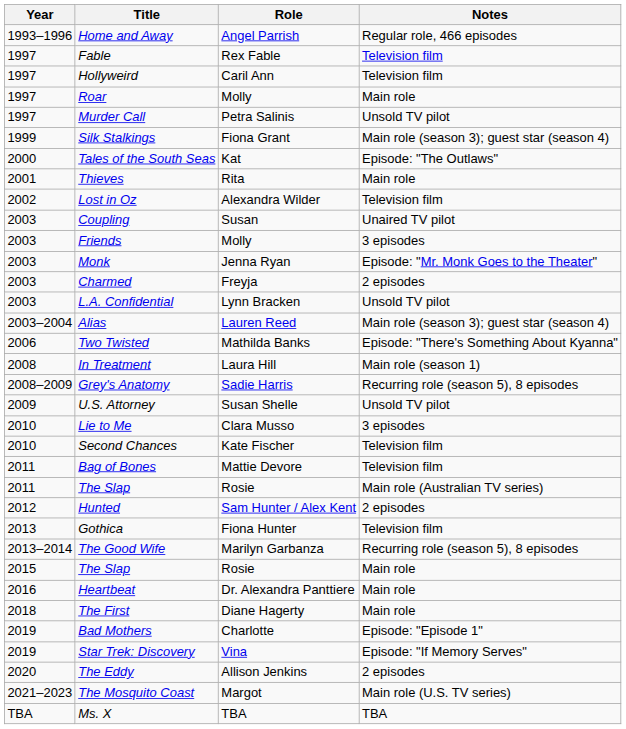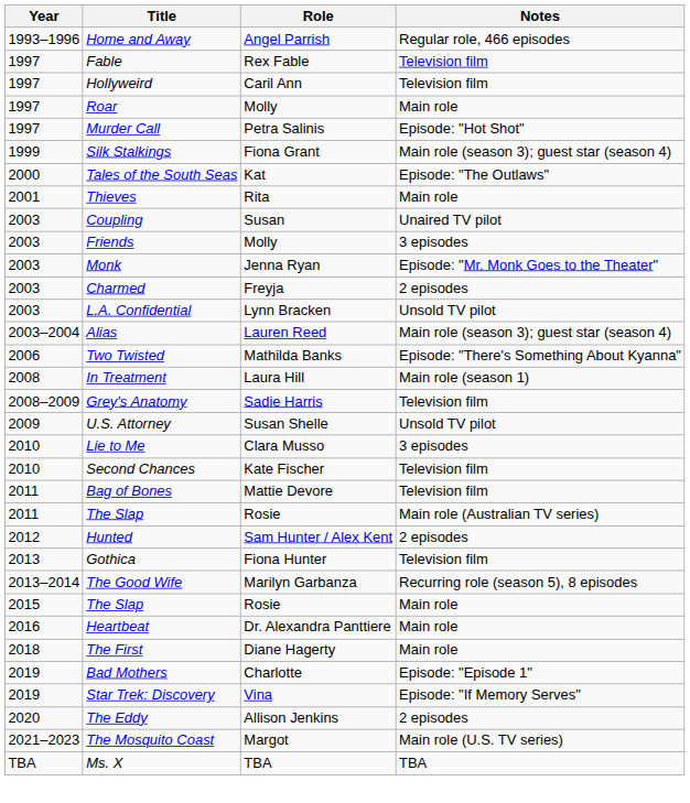Murder Call | Notes: Unsold TV pilot -> Episode: "Hot Shot"
- row: 2002 | Lost in Oz | Alexandra Wilder | Television film
Grey's Anatomy | Notes: Recurring role (season 5), 8 episodes -> Television film
